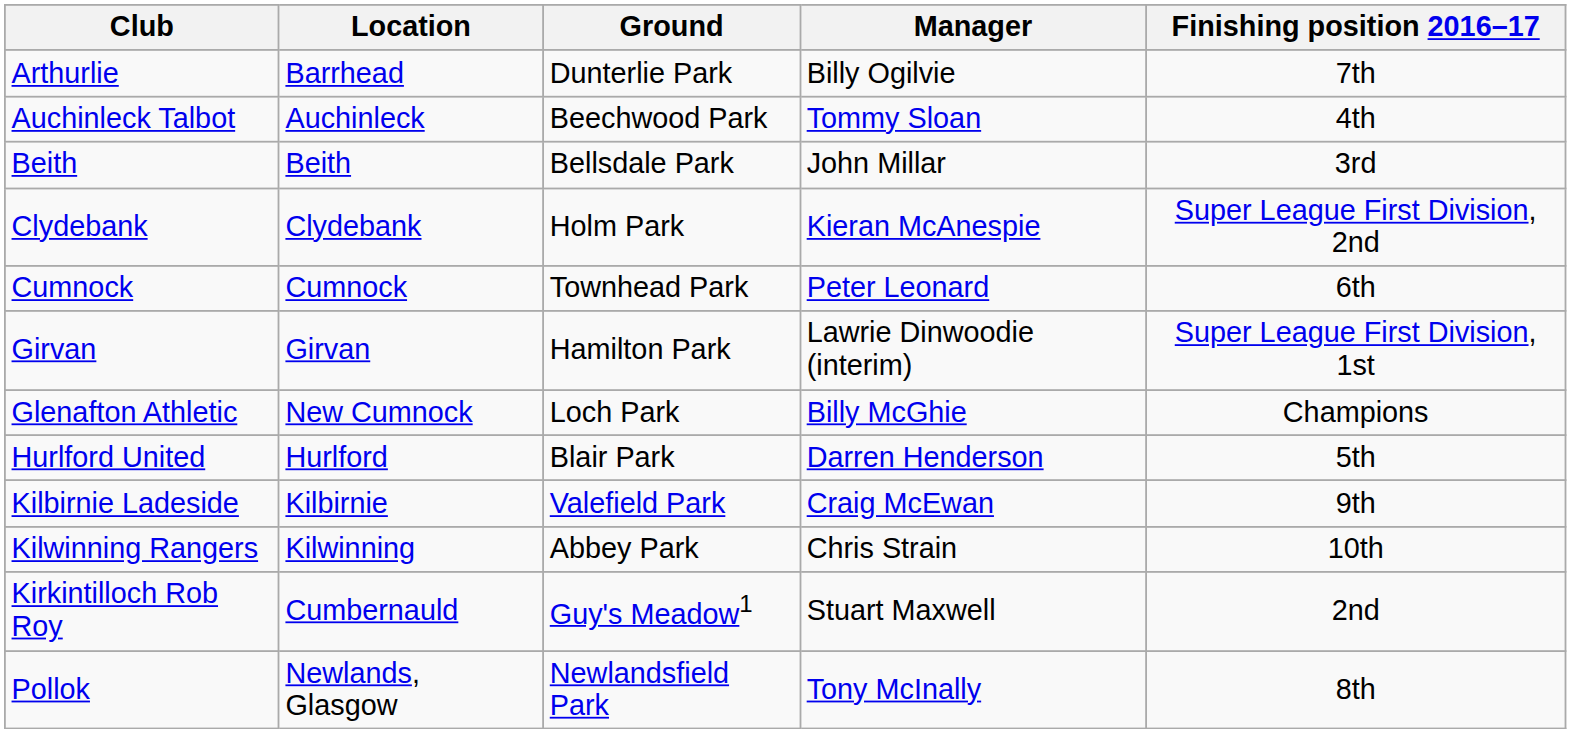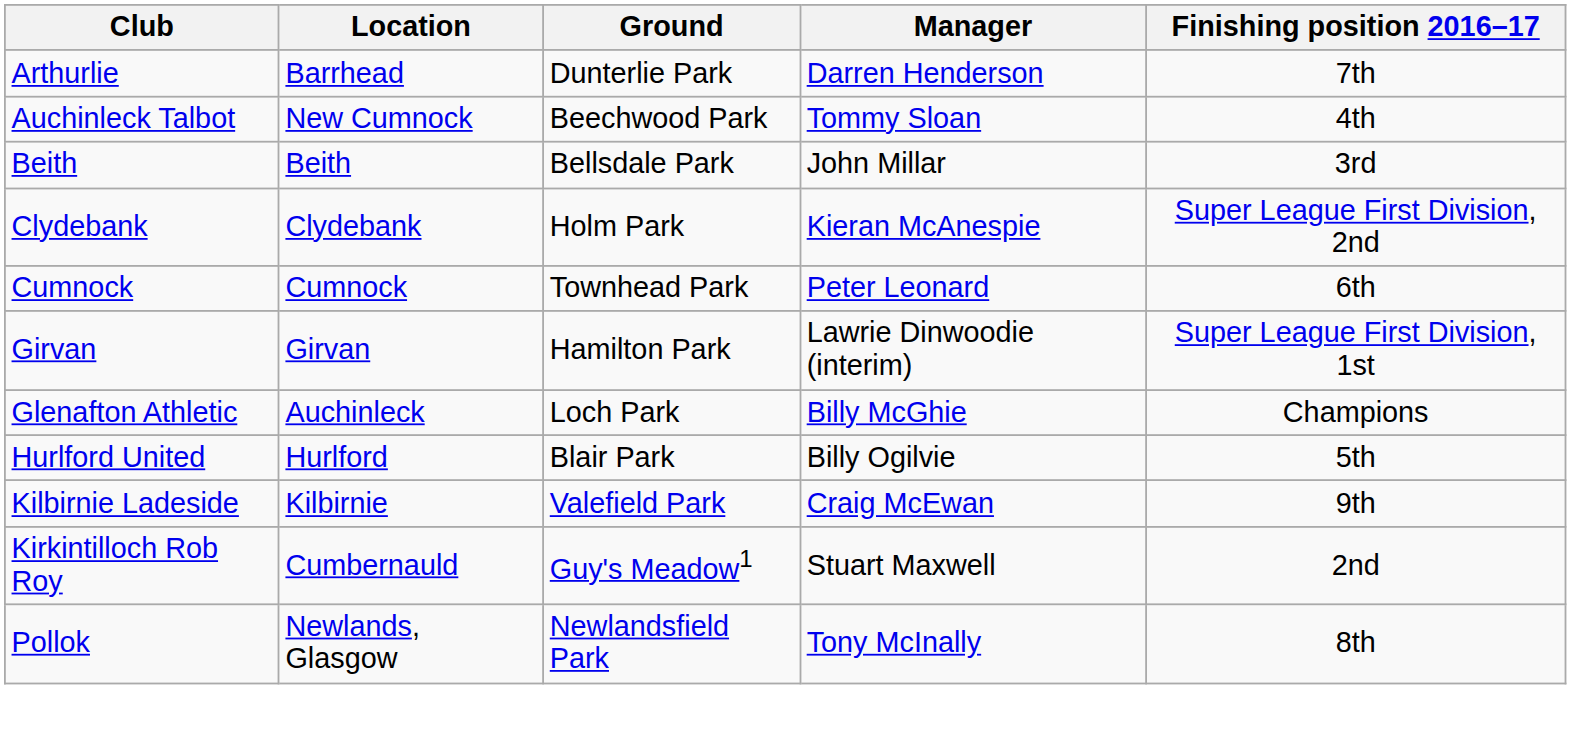Arthurlie | Manager: Billy Ogilvie -> Darren Henderson
Auchinleck Talbot | Location: Auchinleck -> New Cumnock
Glenafton Athletic | Location: New Cumnock -> Auchinleck
Hurlford United | Manager: Darren Henderson -> Billy Ogilvie
- row: Kilwinning Rangers | Kilwinning | Abbey Park | Chris Strain | 10th
